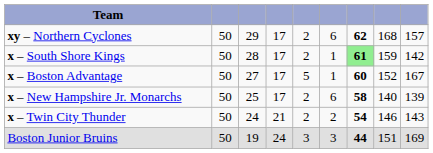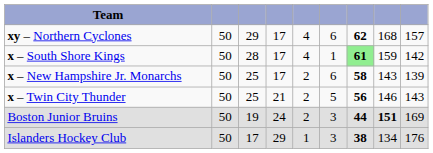xy – Northern Cyclones | column 5: 2 -> 4
x – South Shore Kings | column 5: 2 -> 4
- row: x – Boston Advantage | 50 | 27 | 17 | 5 | 1 | 60 | 152 | 167
x – New Hampshire Jr. Monarchs | column 8: 140 -> 143
x – Twin City Thunder | column 3: 24 -> 25
x – Twin City Thunder | column 6: 2 -> 5
x – Twin City Thunder | column 7: 54 -> 56
Boston Junior Bruins | column 5: 3 -> 2
Boston Junior Bruins | column 8: normal -> bold
+ row: Islanders Hockey Club | 50 | 17 | 29 | 1 | 3 | 38 | 134 | 176
